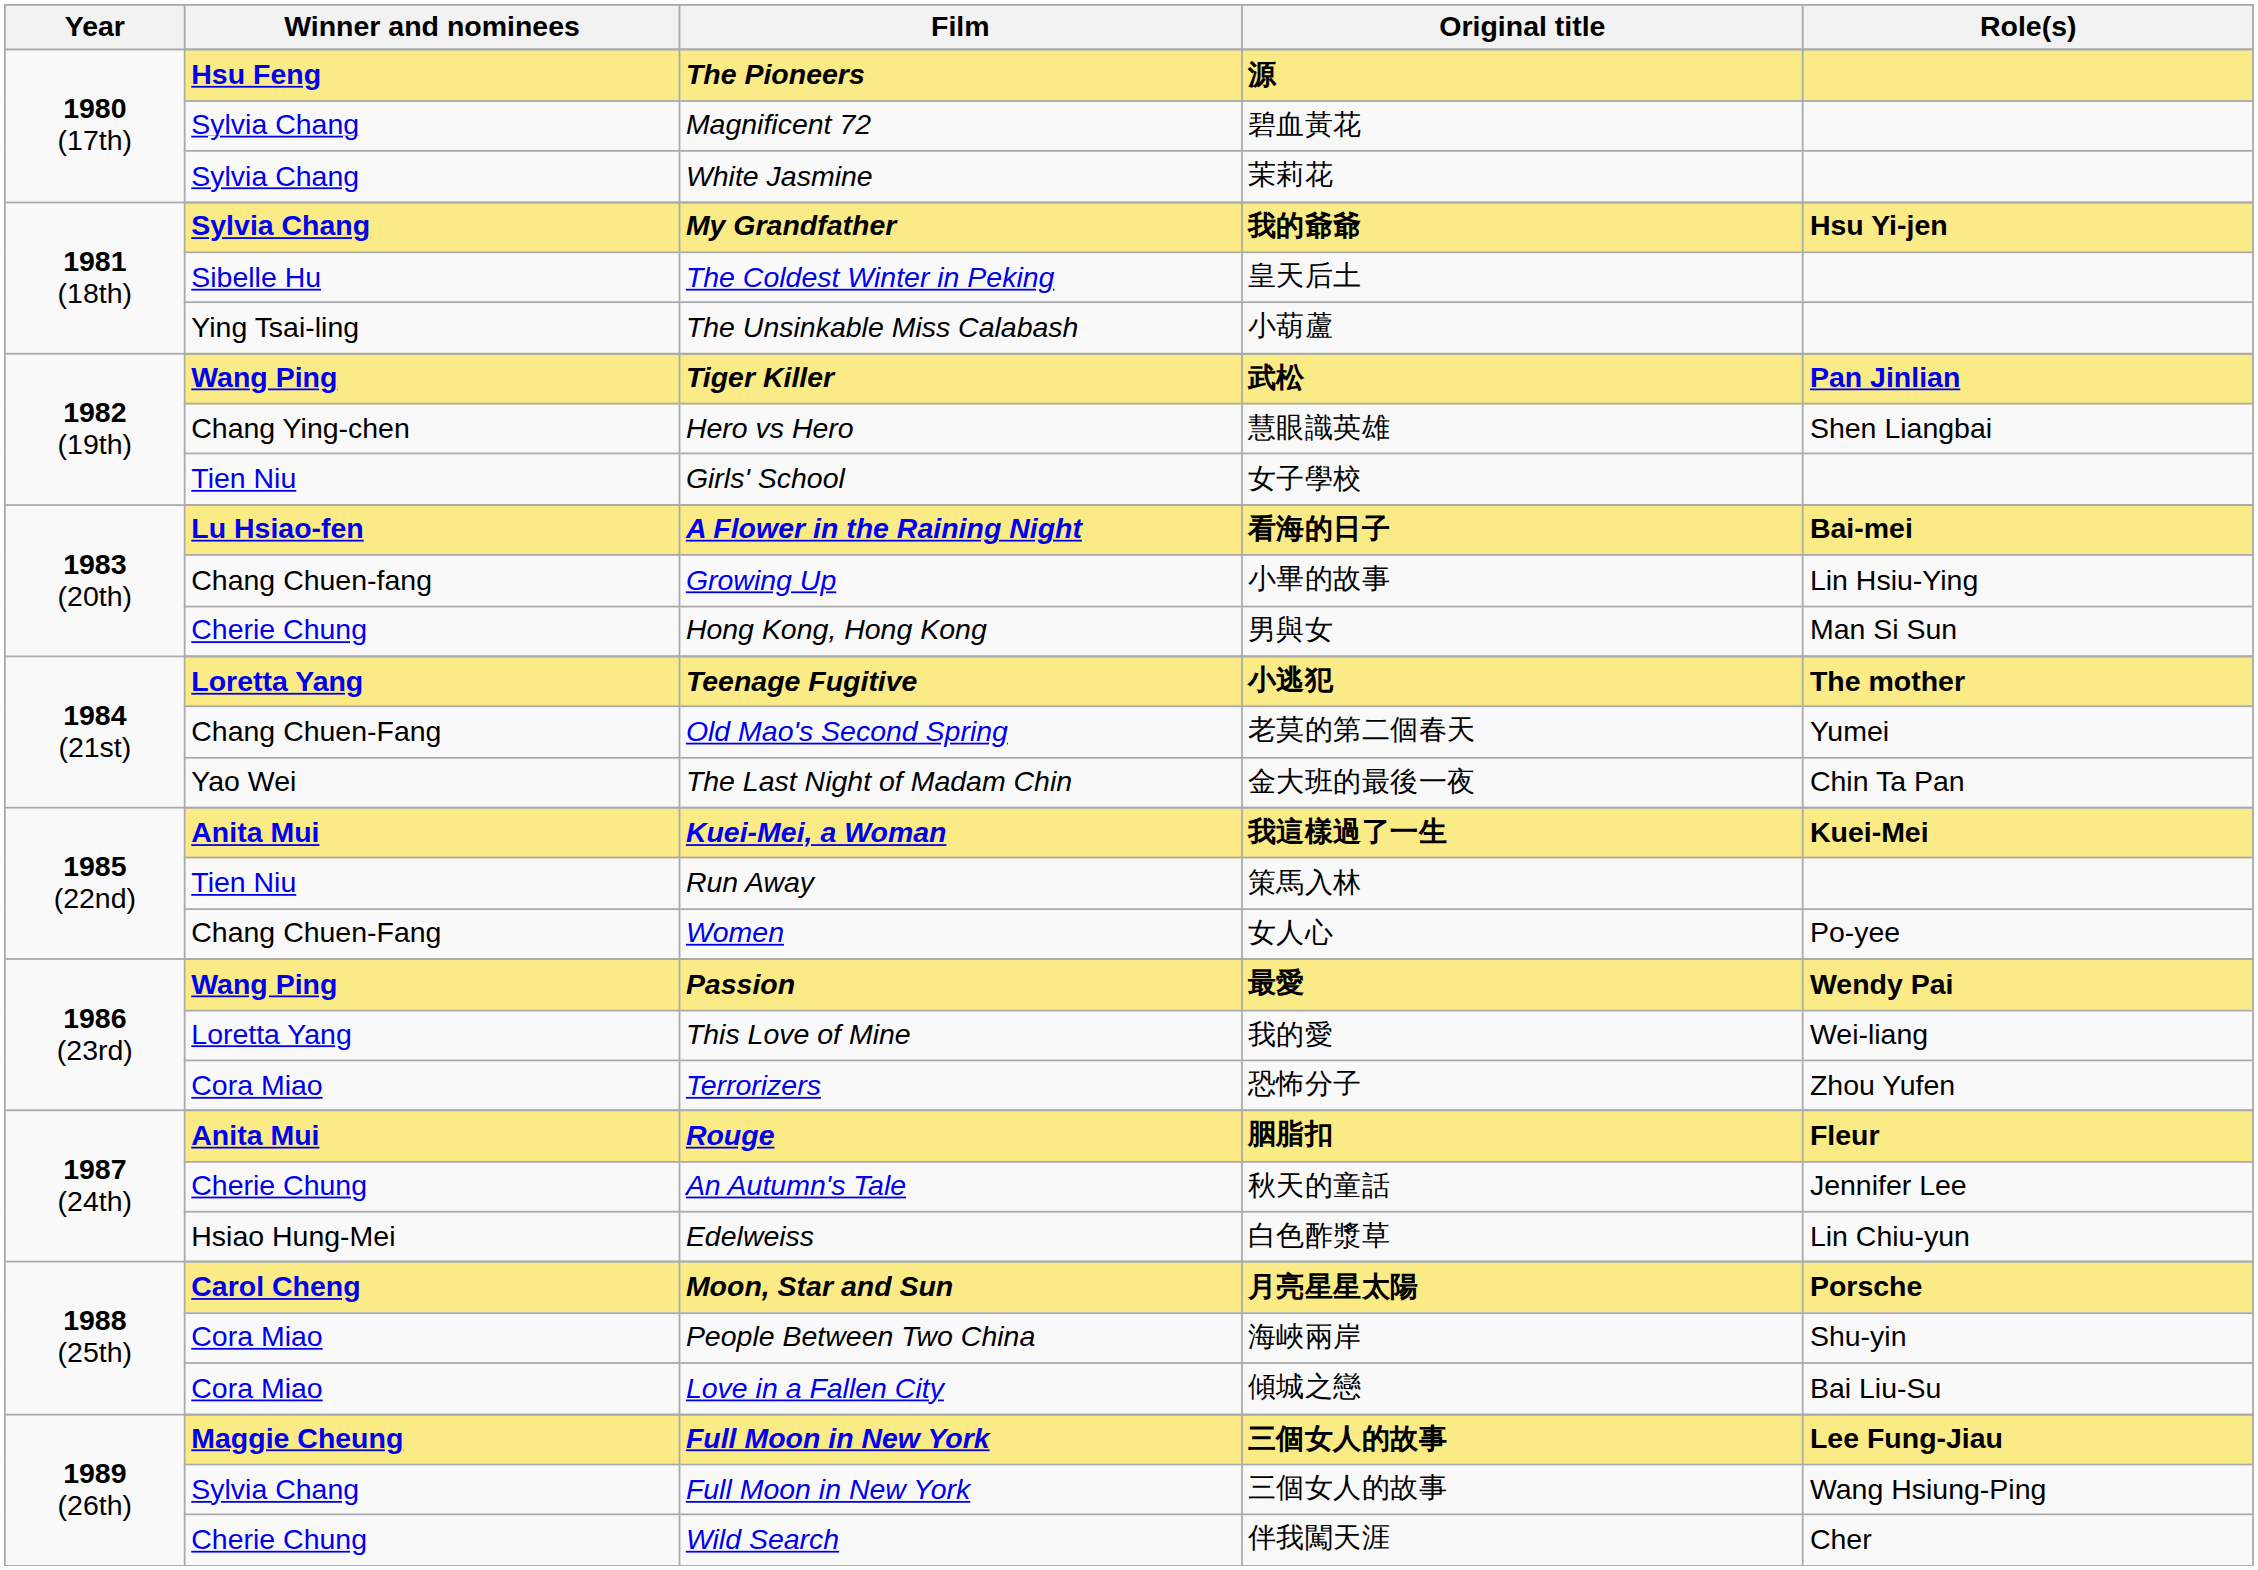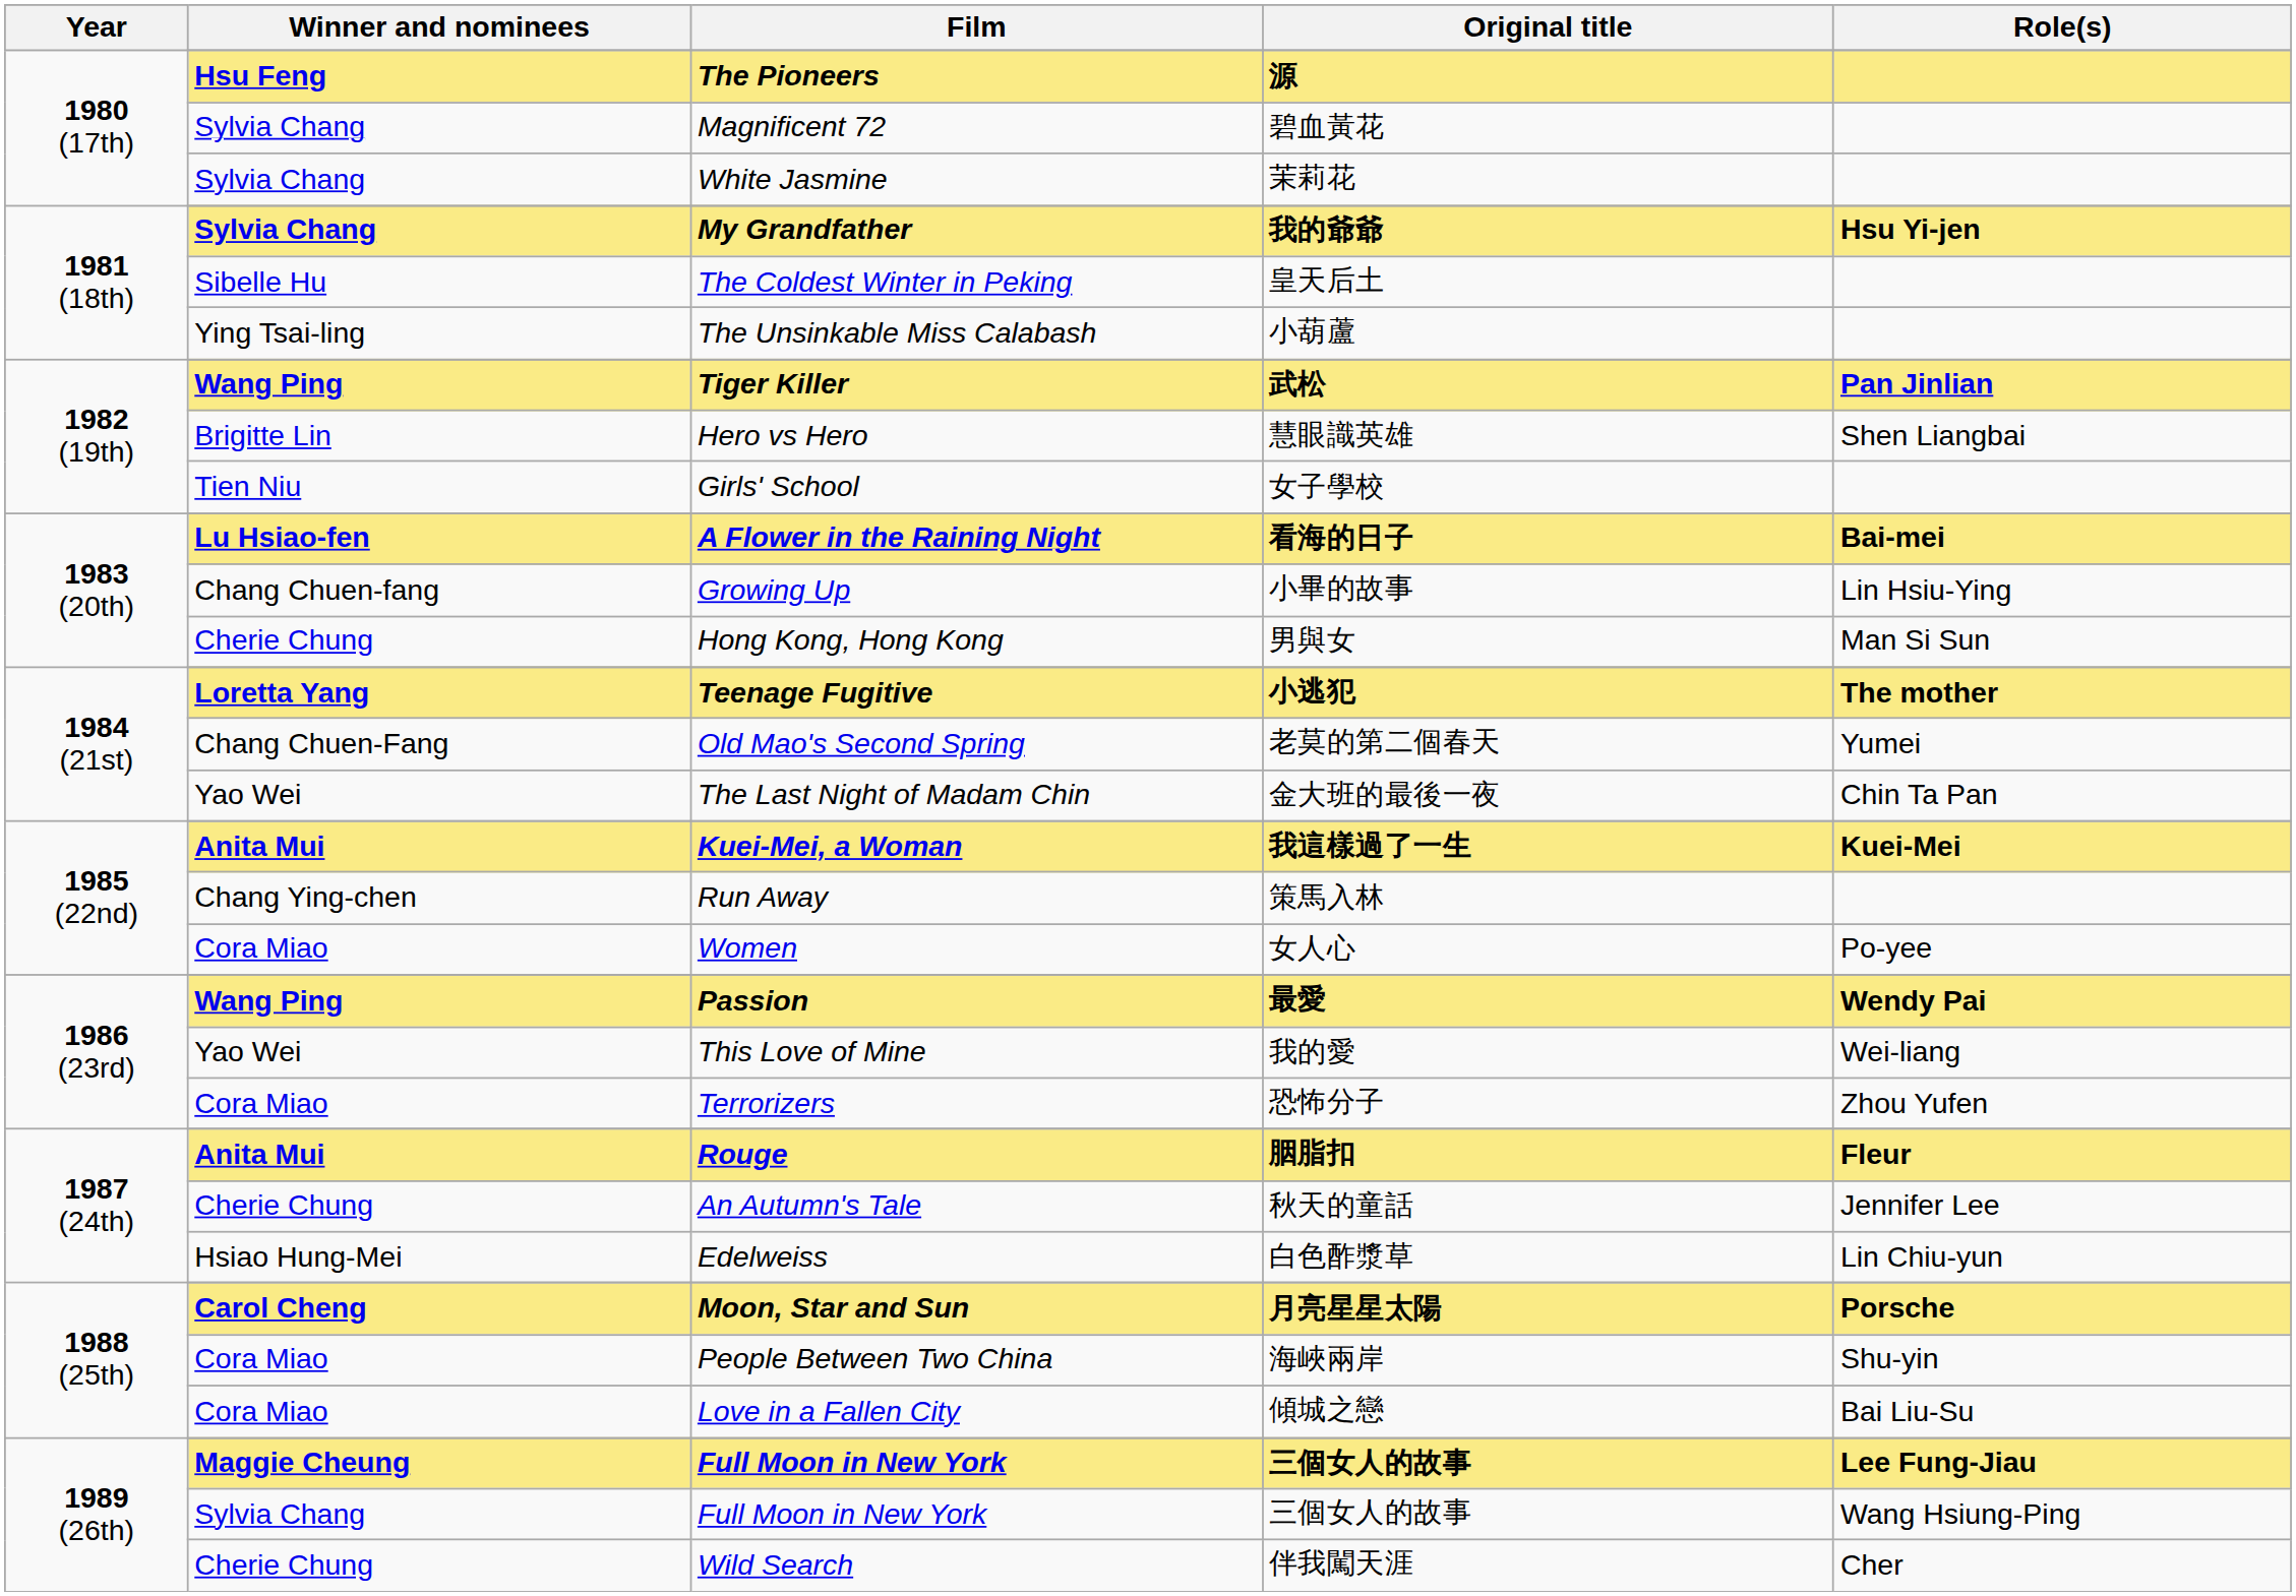Hero vs Hero | Winner and nominees: Chang Ying-chen -> Brigitte Lin
Run Away | Winner and nominees: Tien Niu -> Chang Ying-chen
Women | Winner and nominees: Chang Chuen-Fang -> Cora Miao
This Love of Mine | Winner and nominees: Loretta Yang -> Yao Wei
